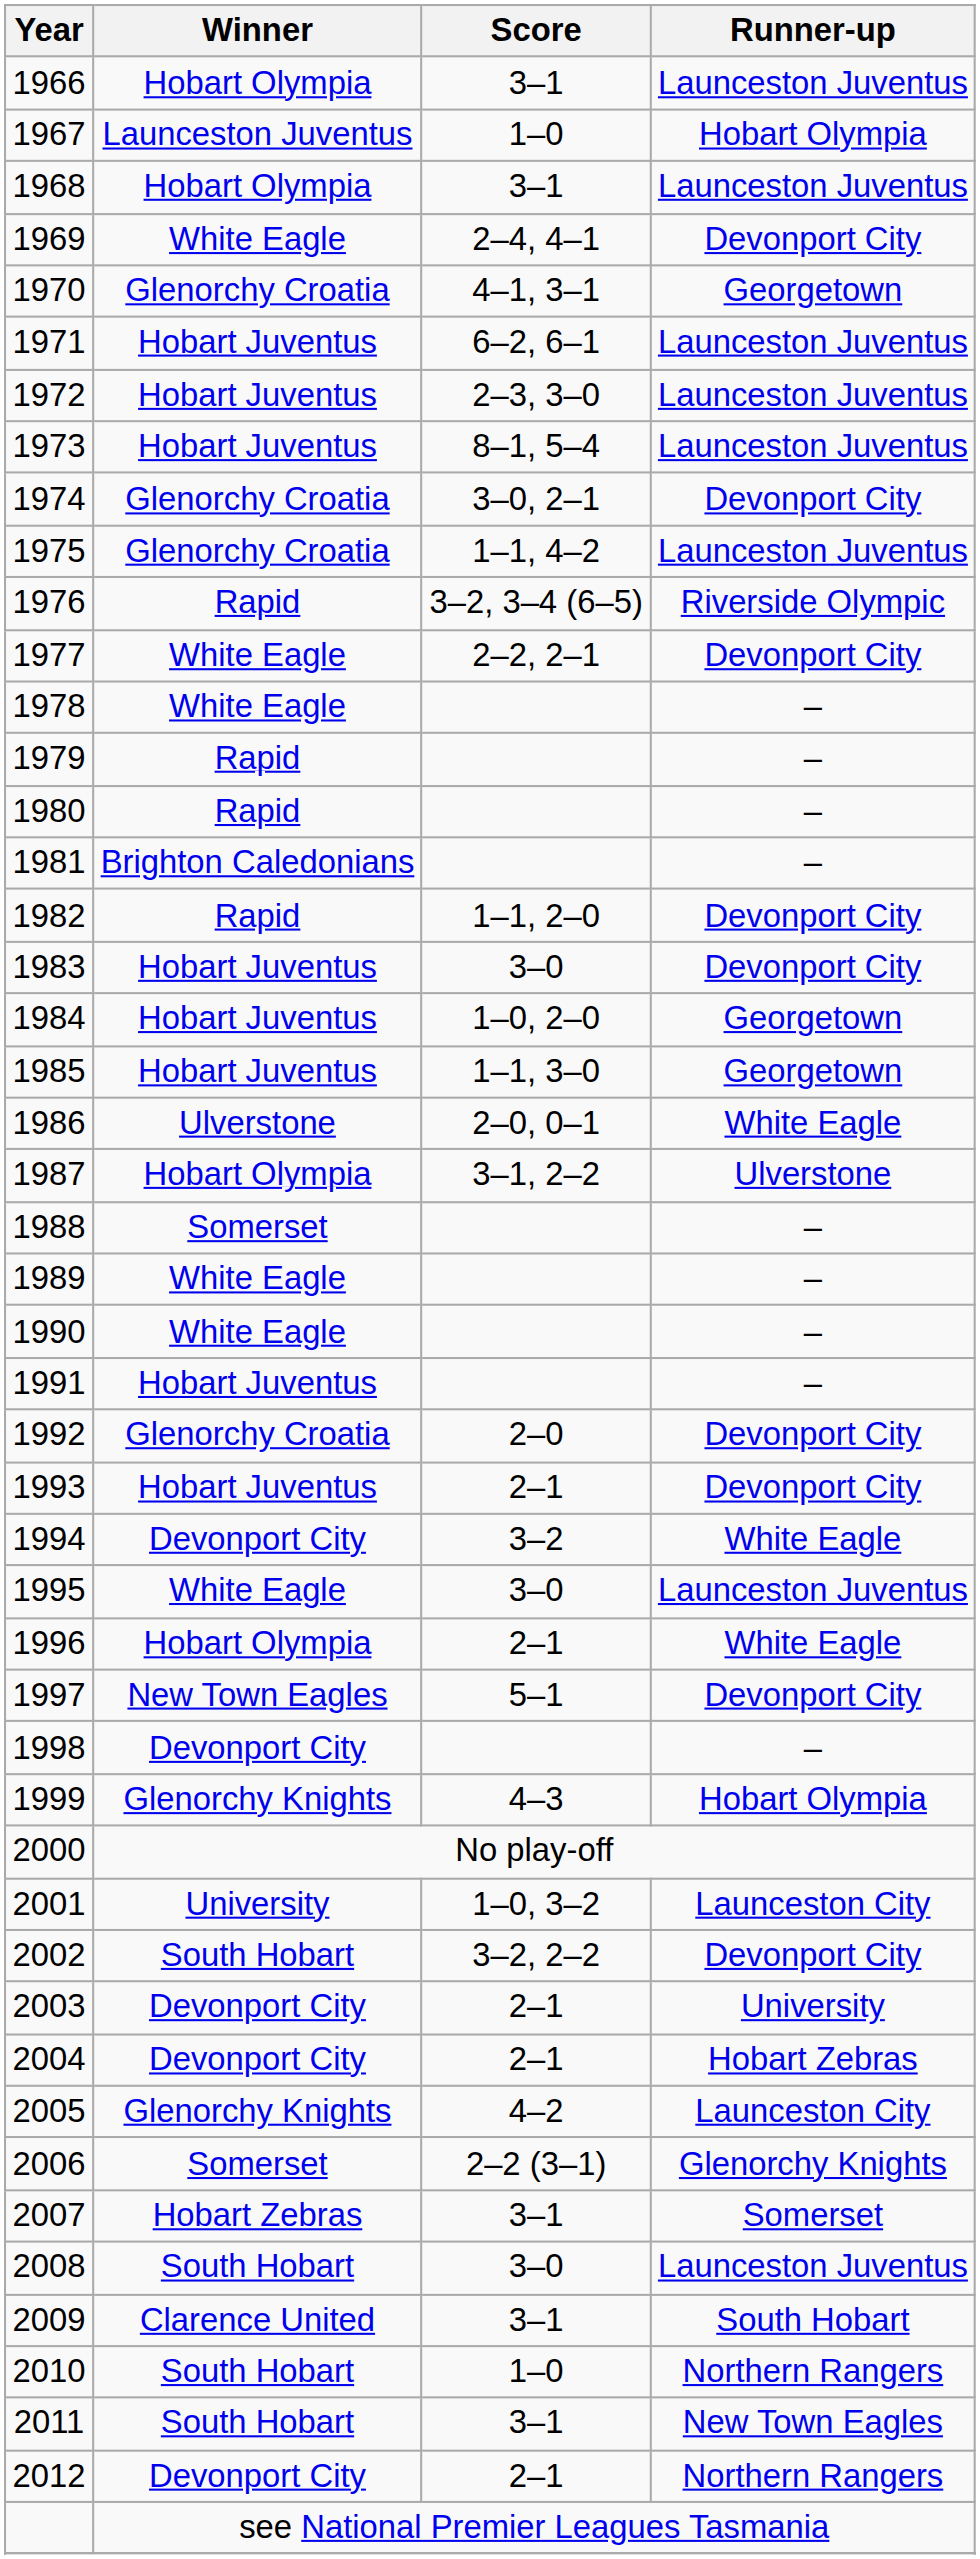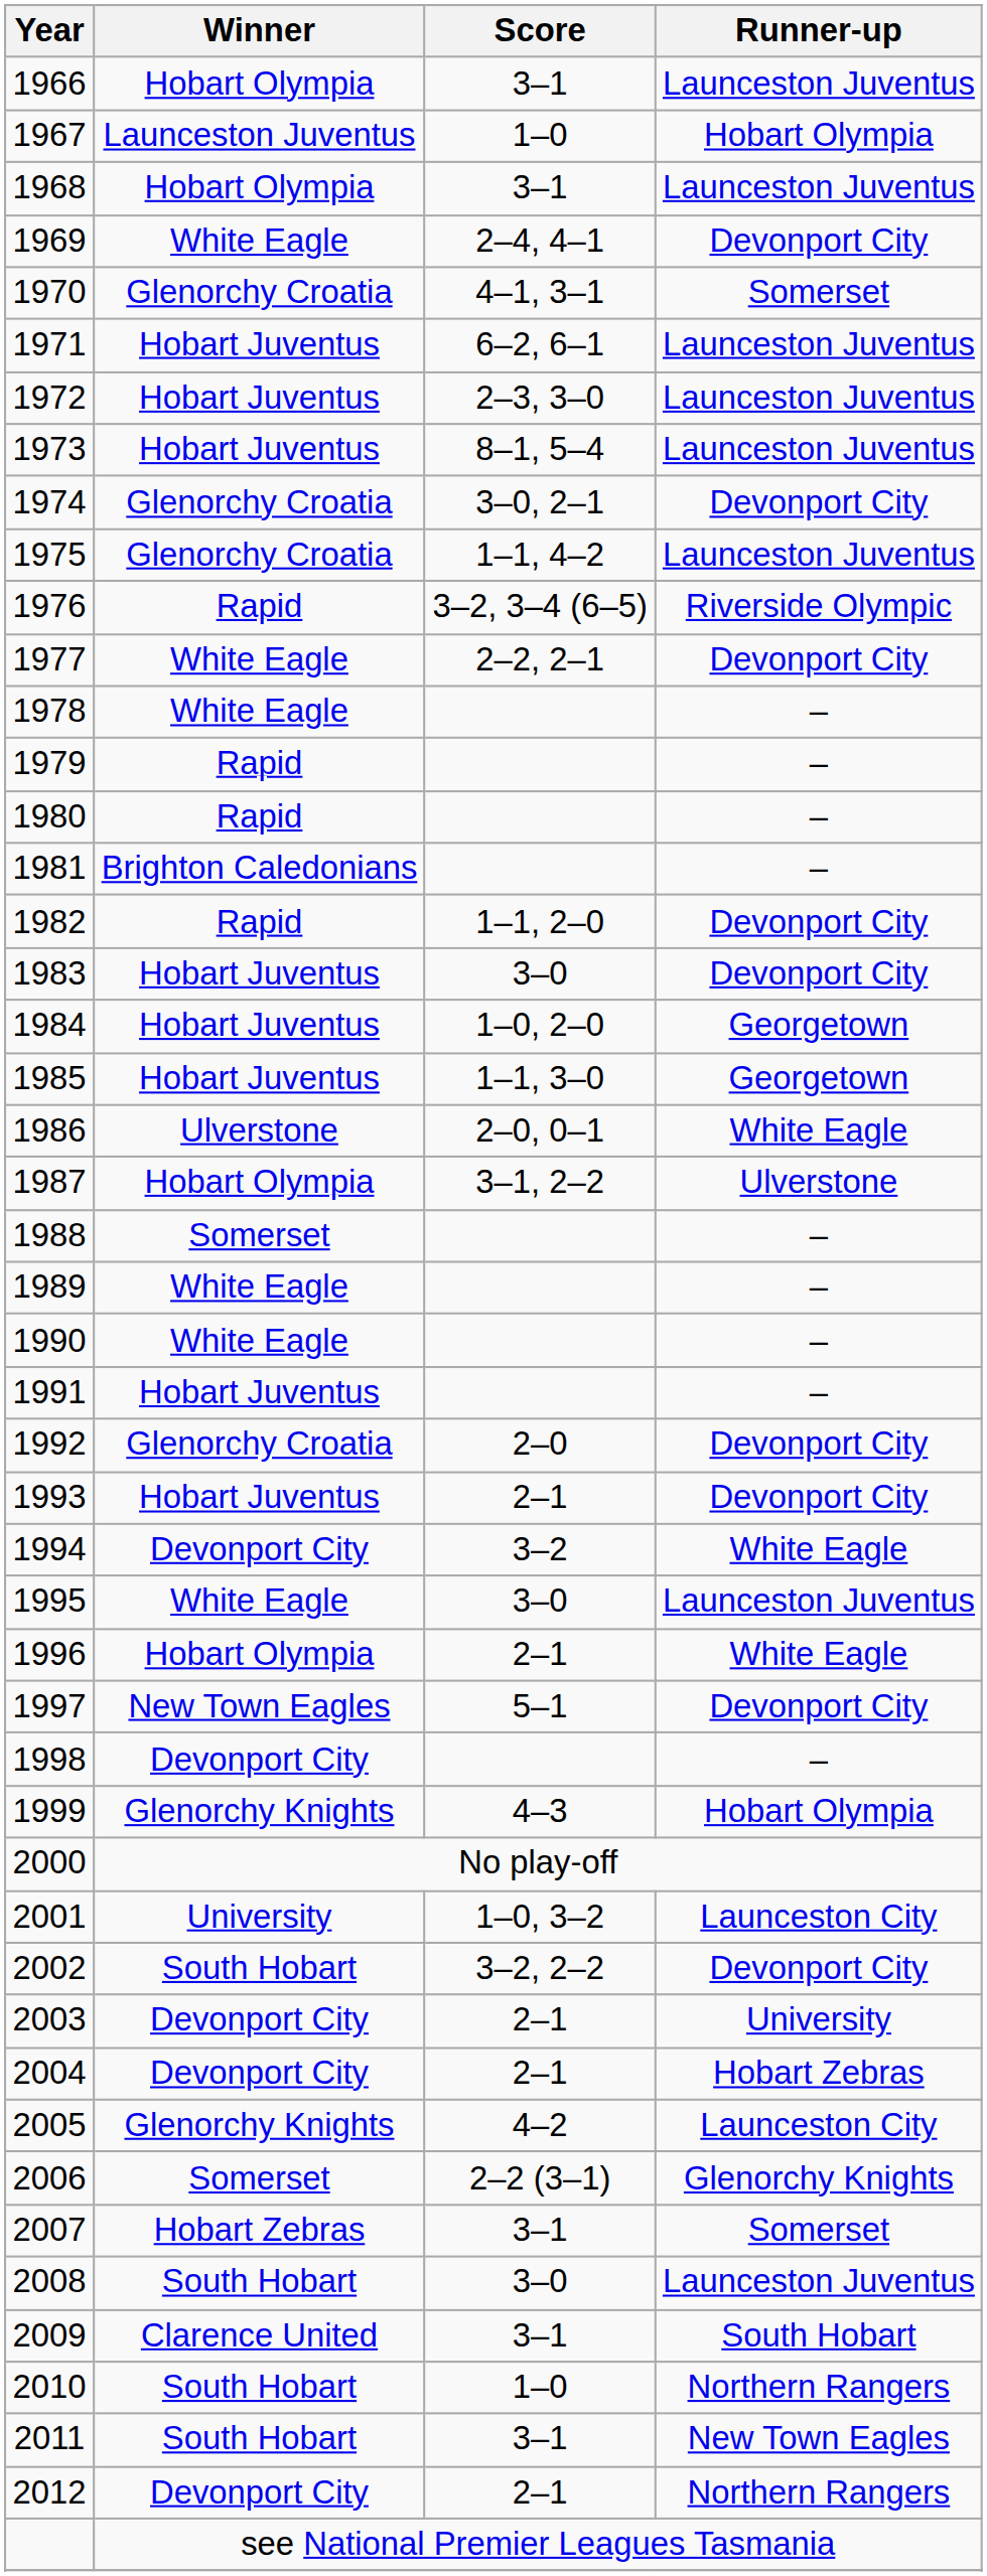1970 | Runner-up: Georgetown -> Somerset
